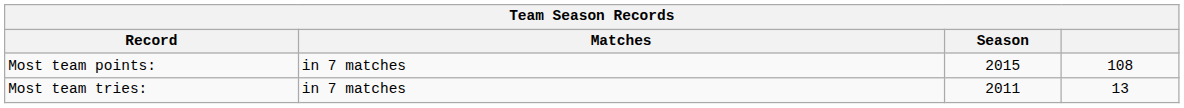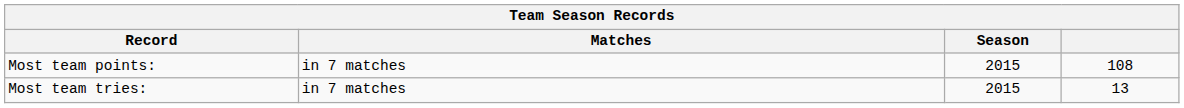Most team tries: | Season: 2011 -> 2015
